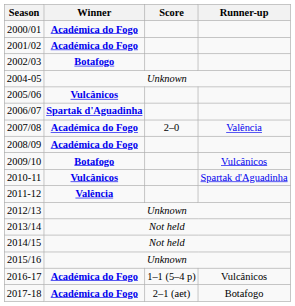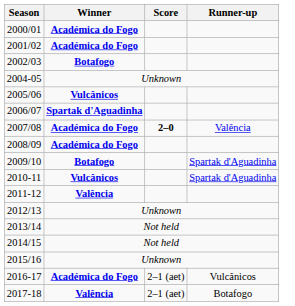2007/08 | Score: normal -> bold
2009/10 | Runner-up: Vulcânicos -> Spartak d'Aguadinha
2016-17 | Score: 1–1 (5–4 p) -> 2–1 (aet)
2017-18 | Winner: Académica do Fogo -> Valência
